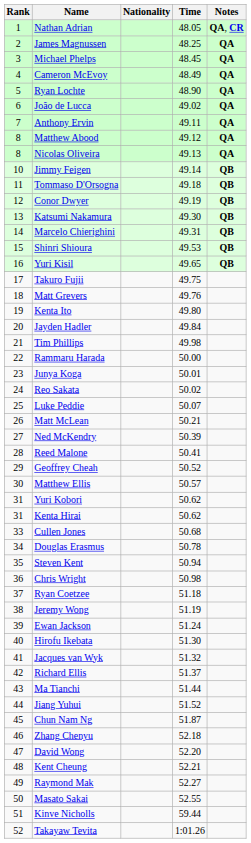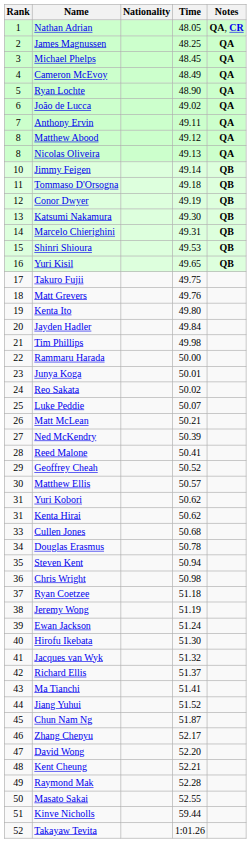Ma Tianchi | Time: 51.44 -> 51.41
Zhang Chenyu | Time: 52.18 -> 52.17
Raymond Mak | Time: 52.27 -> 52.28
